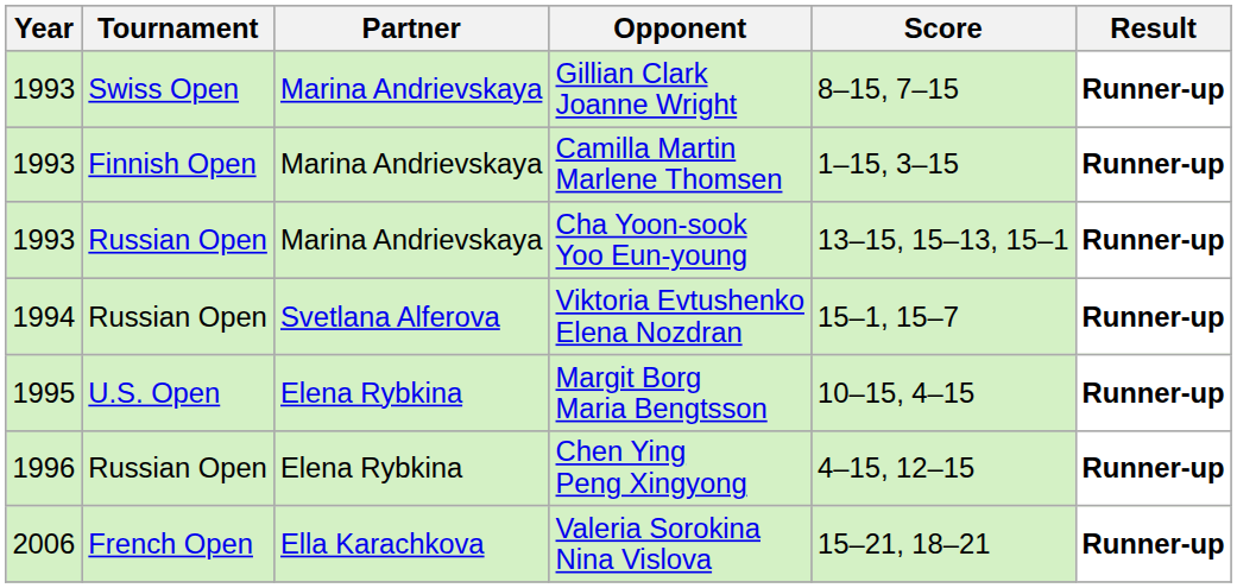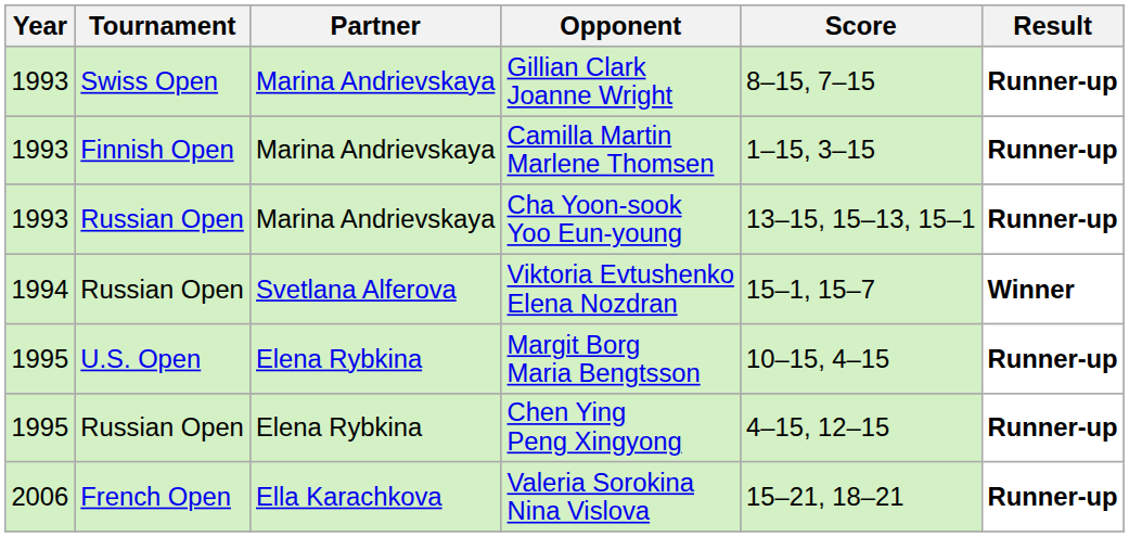Viktoria Evtushenko Elena Nozdran | Result: Runner-up -> Winner
Chen Ying Peng Xingyong | Year: 1996 -> 1995
